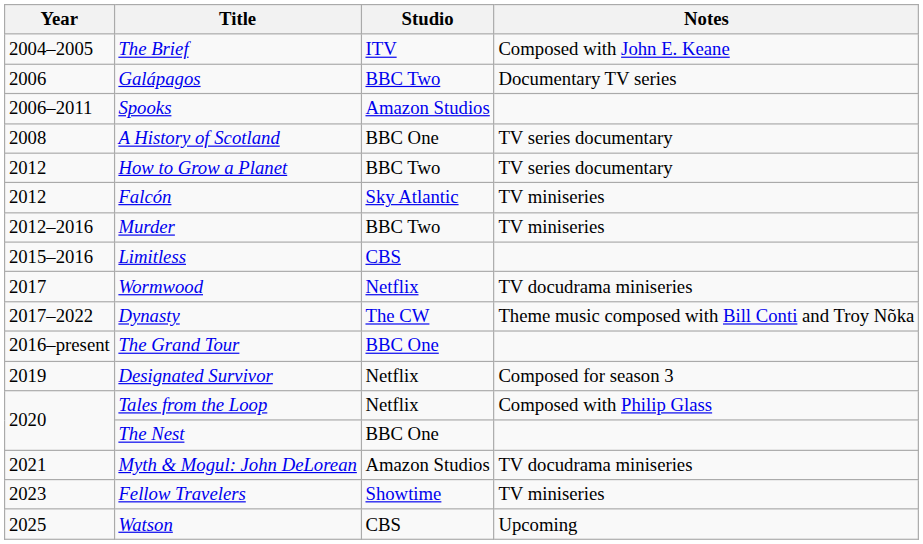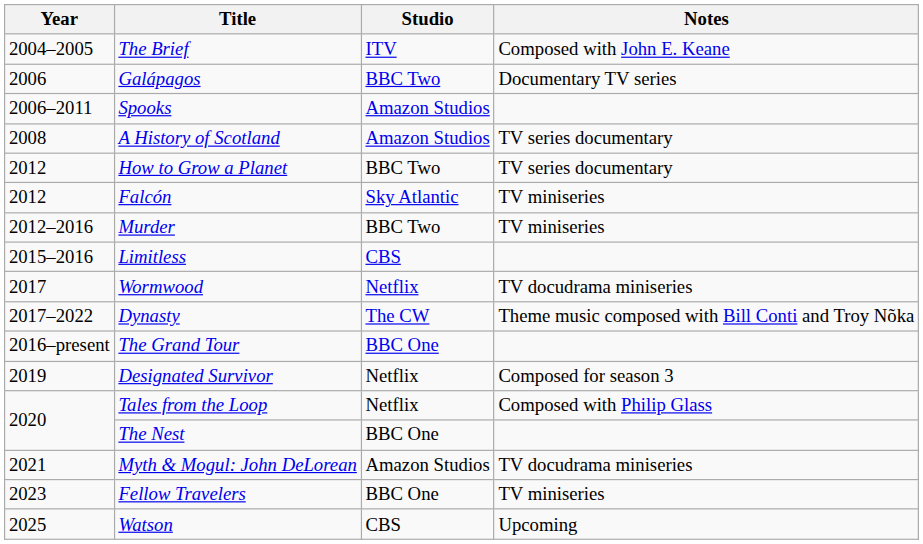A History of Scotland | Studio: BBC One -> Amazon Studios
Fellow Travelers | Studio: Showtime -> BBC One
